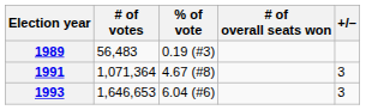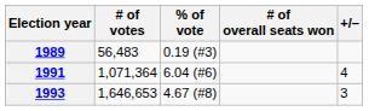1991 | % of vote: 4.67 (#8) -> 6.04 (#6)
1991 | +/–: 3 -> 4
1993 | % of vote: 6.04 (#6) -> 4.67 (#8)
